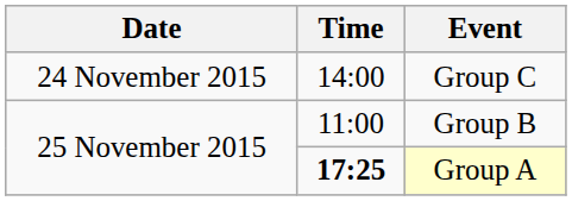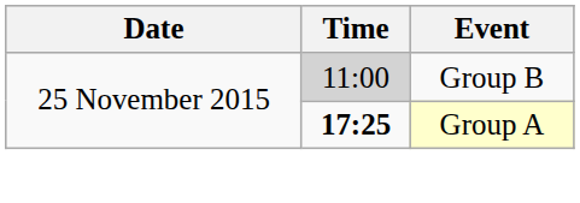- row: 24 November 2015 | 14:00 | Group C
Group B | Time: no background -> lightgrey background
